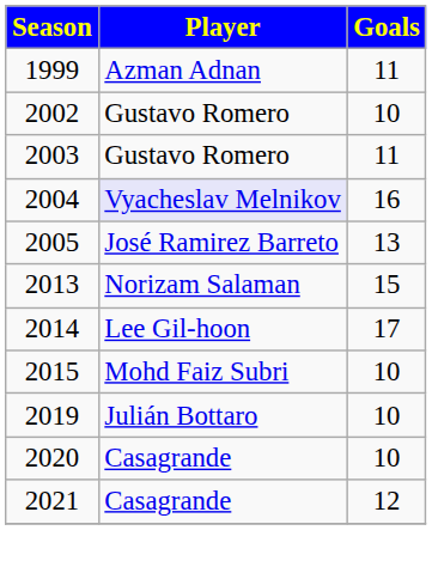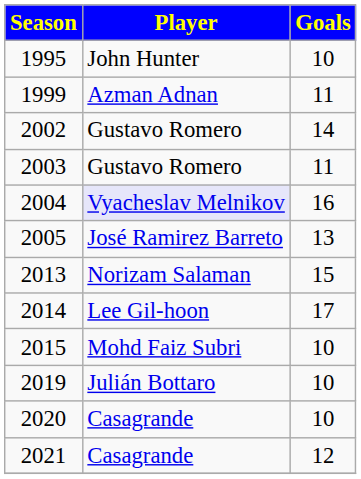+ row: 1995 | John Hunter | 10
2002 | Goals: 10 -> 14
